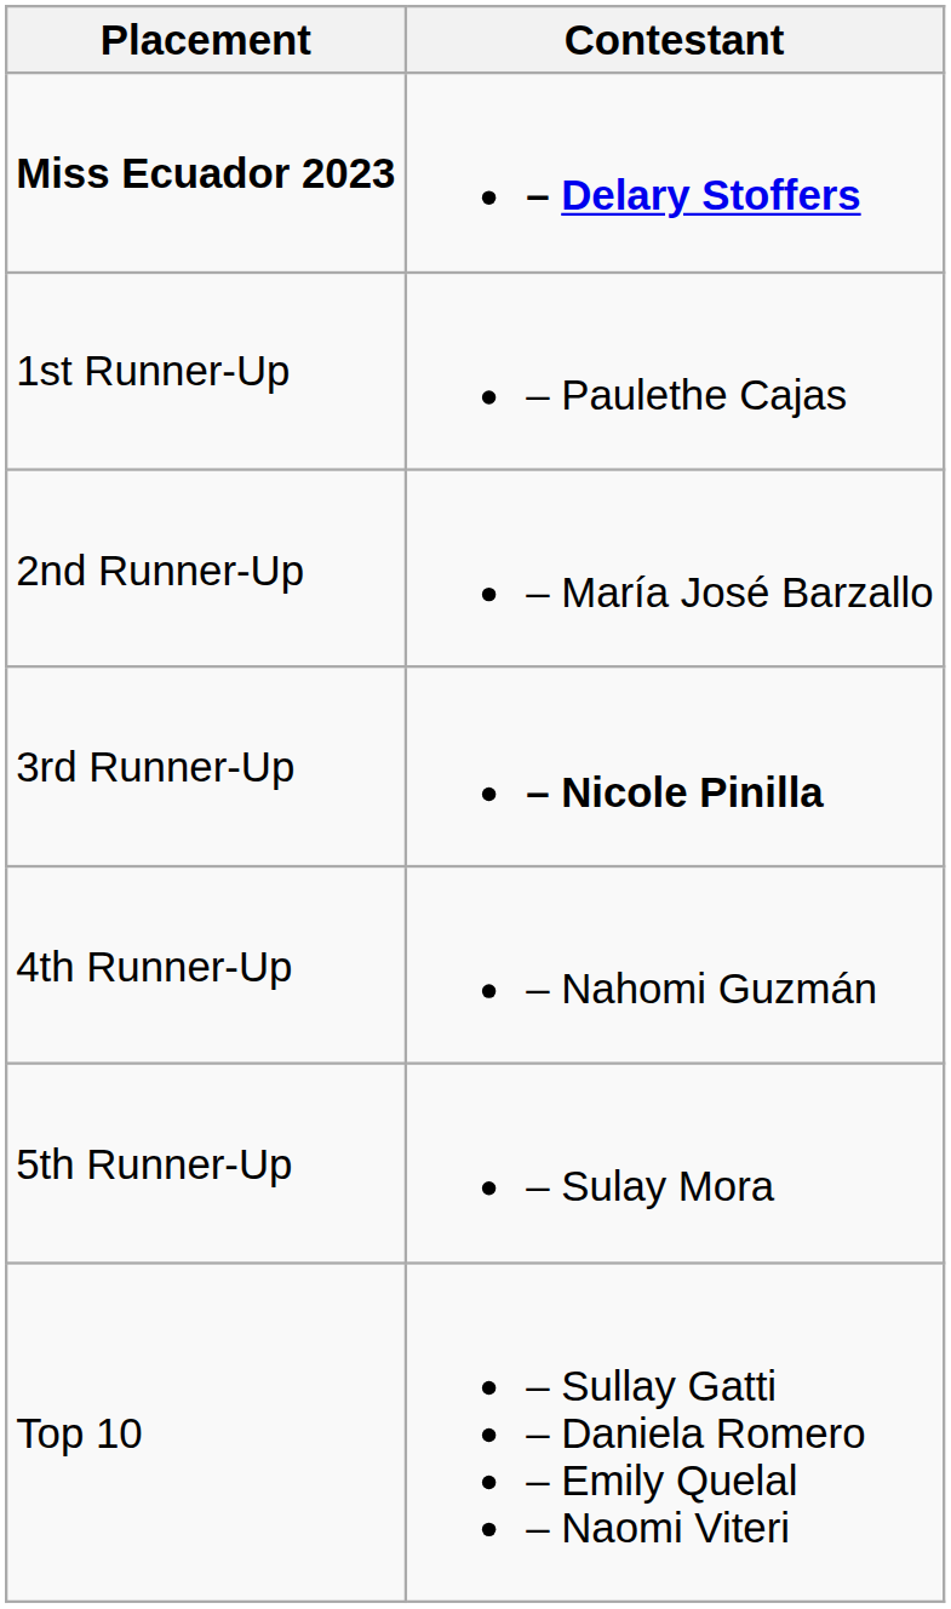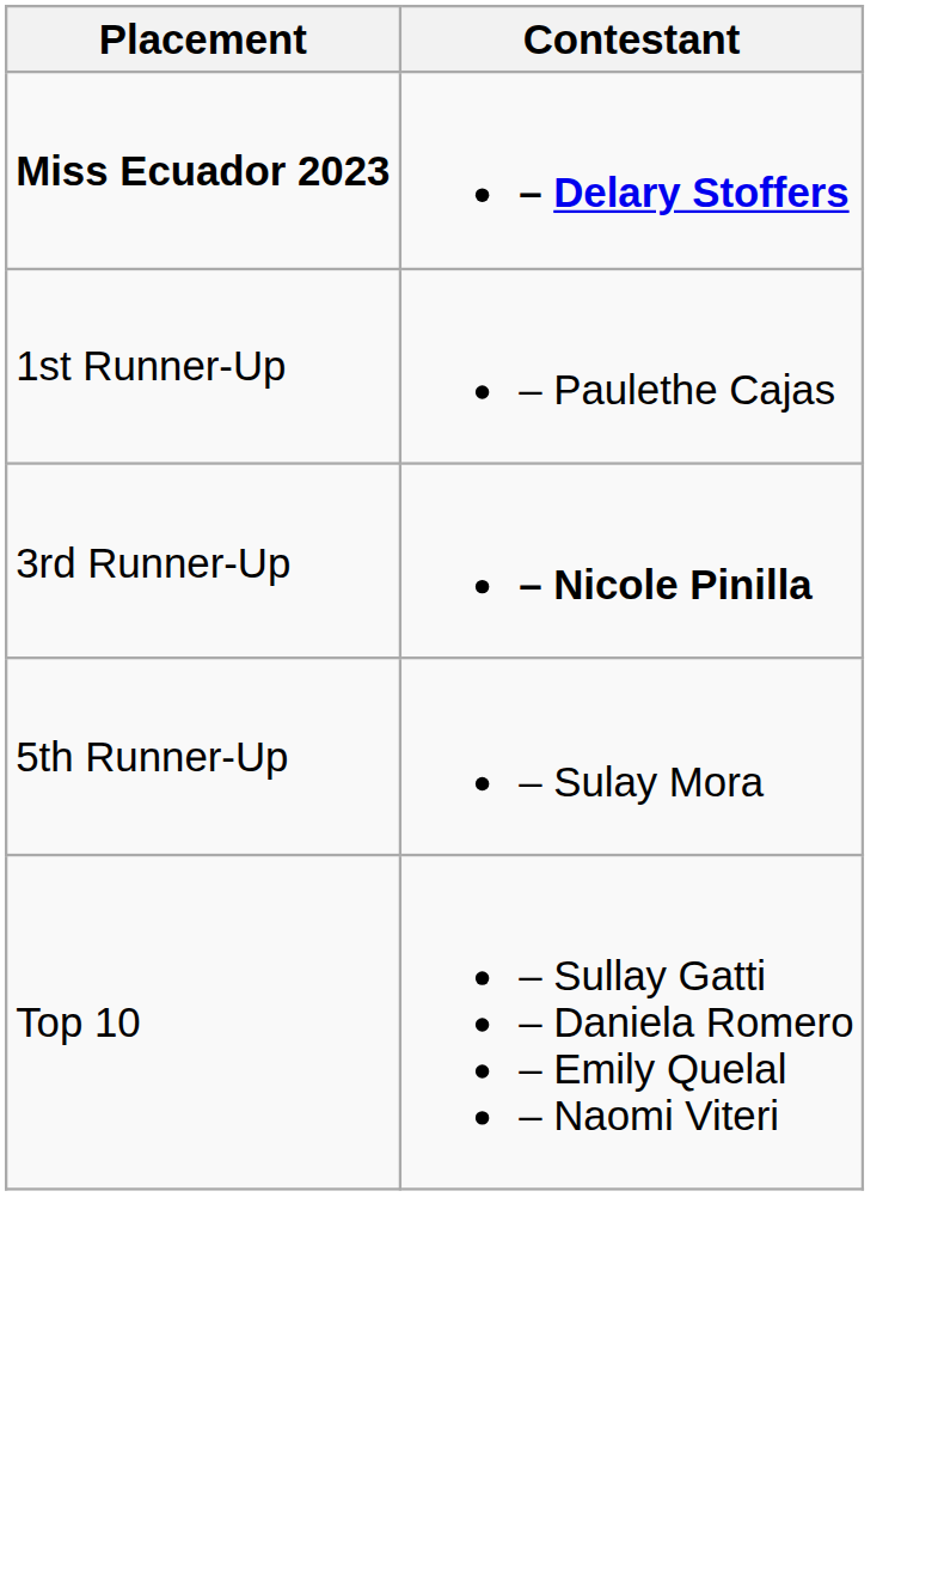- row: 2nd Runner-Up | – María José Barzallo
- row: 4th Runner-Up | – Nahomi Guzmán
